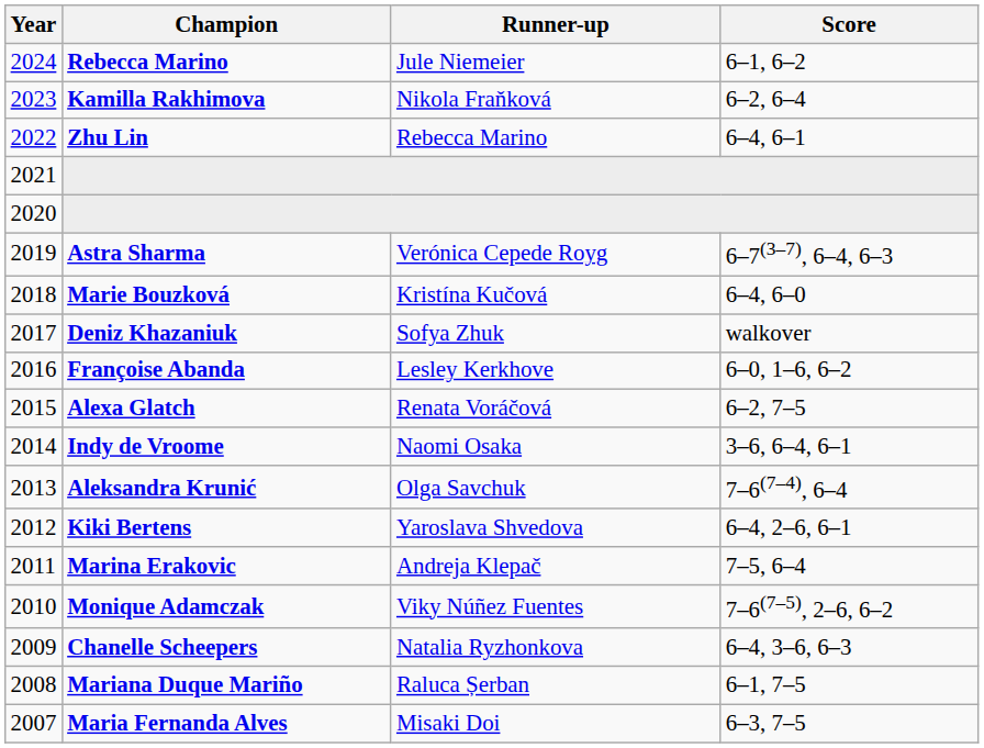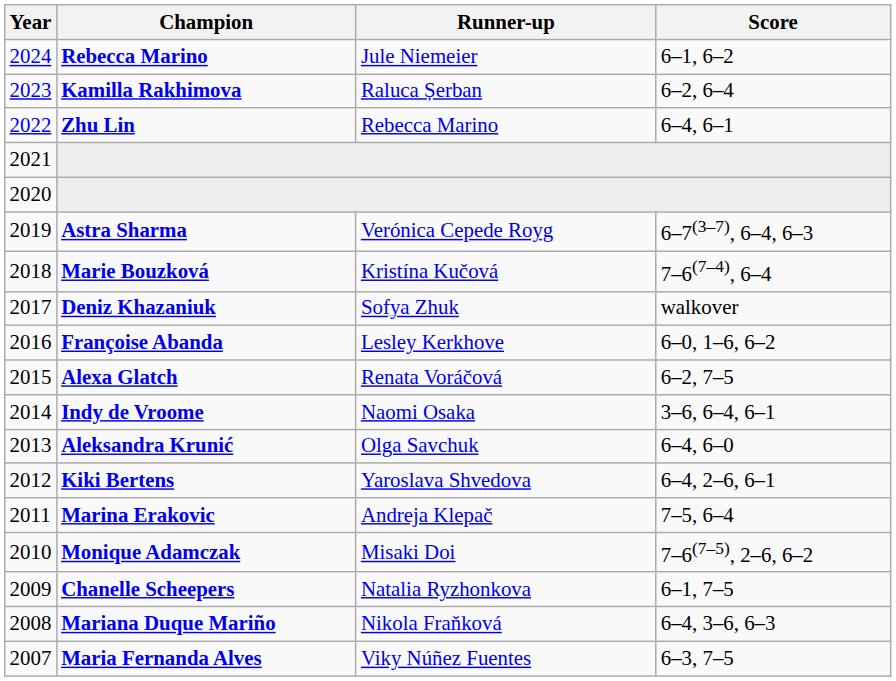Kamilla Rakhimova | Runner-up: Nikola Fraňková -> Raluca Șerban
Marie Bouzková | Score: 6–4, 6–0 -> 7–6(7–4), 6–4
Aleksandra Krunić | Score: 7–6(7–4), 6–4 -> 6–4, 6–0
Monique Adamczak | Runner-up: Viky Núñez Fuentes -> Misaki Doi
Chanelle Scheepers | Score: 6–4, 3–6, 6–3 -> 6–1, 7–5
Mariana Duque Mariño | Runner-up: Raluca Șerban -> Nikola Fraňková
Mariana Duque Mariño | Score: 6–1, 7–5 -> 6–4, 3–6, 6–3
Maria Fernanda Alves | Runner-up: Misaki Doi -> Viky Núñez Fuentes
